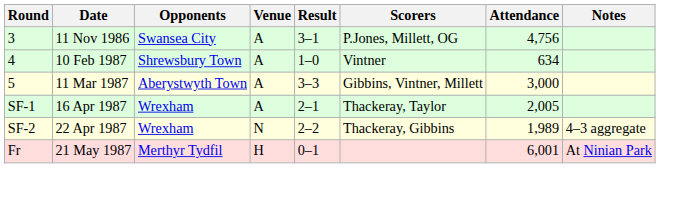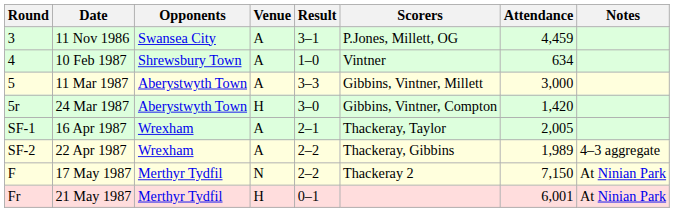11 Nov 1986 | Attendance: 4,756 -> 4,459
+ row: 5r | 24 Mar 1987 | Aberystwyth Town | H | 3–0 | Gibbins, Vintner, Compton | 1,420
22 Apr 1987 | Venue: N -> A
+ row: F | 17 May 1987 | Merthyr Tydfil | N | 2–2 | Thackeray 2 | 7,150 | At Ninian Park
